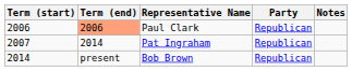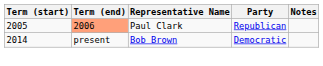Paul Clark | Term (start): 2006 -> 2005
- row: 2007 | 2014 | Pat Ingraham | Republican
Bob Brown | Party: Republican -> Democratic
